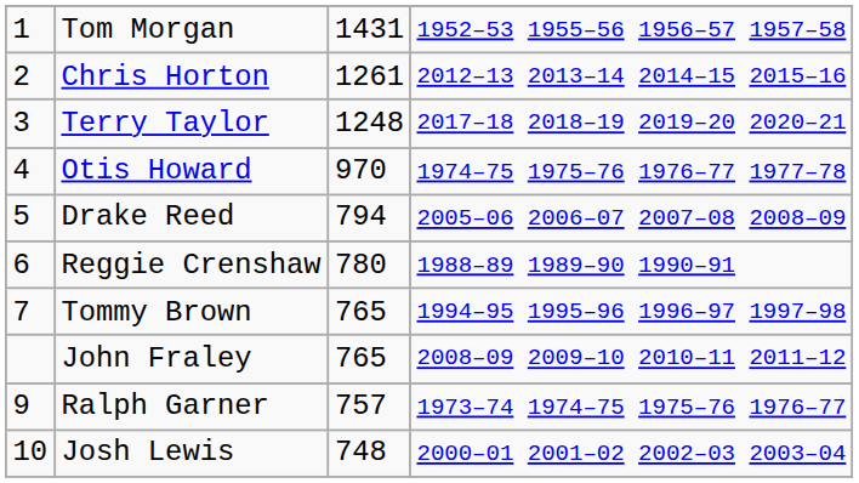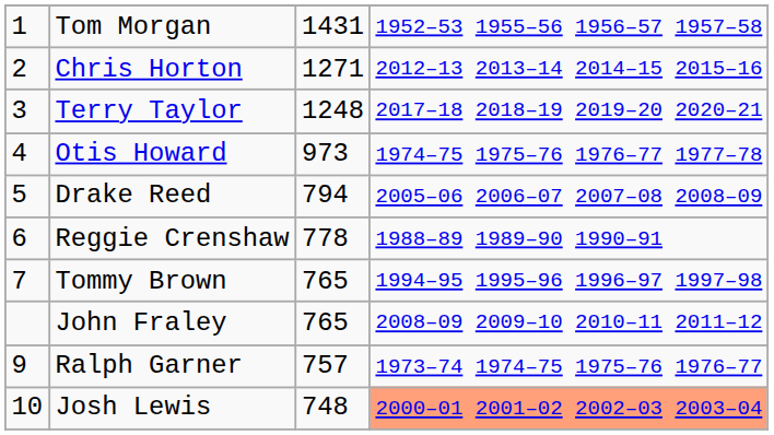Chris Horton | column 3: 1261 -> 1271
Otis Howard | column 3: 970 -> 973
Reggie Crenshaw | column 3: 780 -> 778
Josh Lewis | column 4: no background -> lightsalmon background
